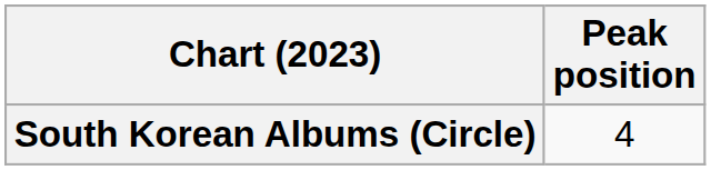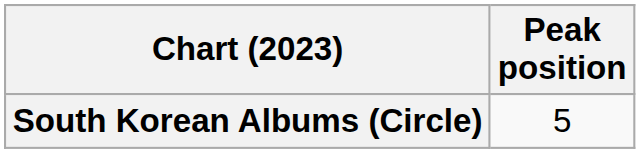South Korean Albums (Circle) | Peak position: 4 -> 5
